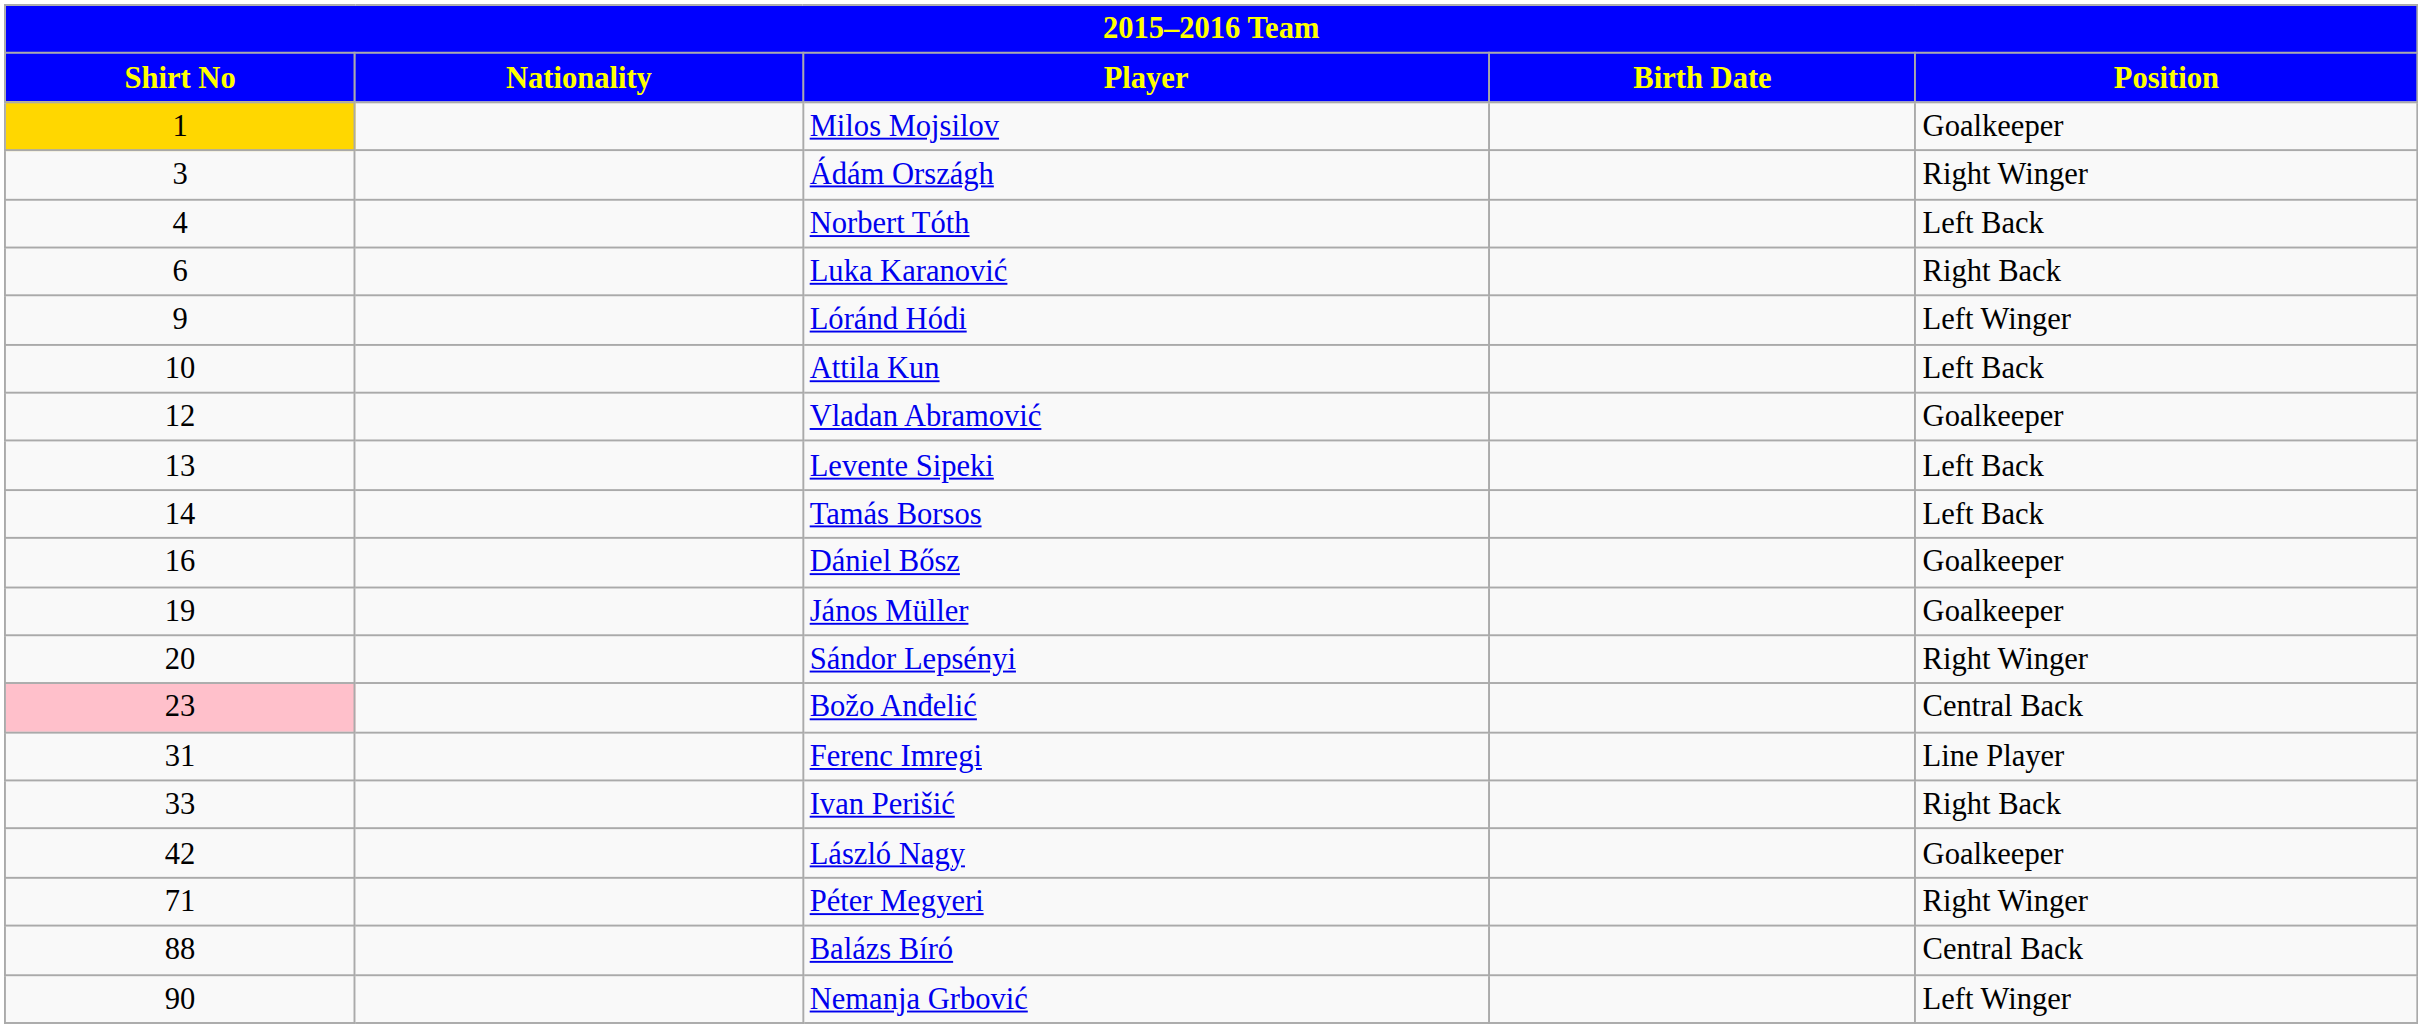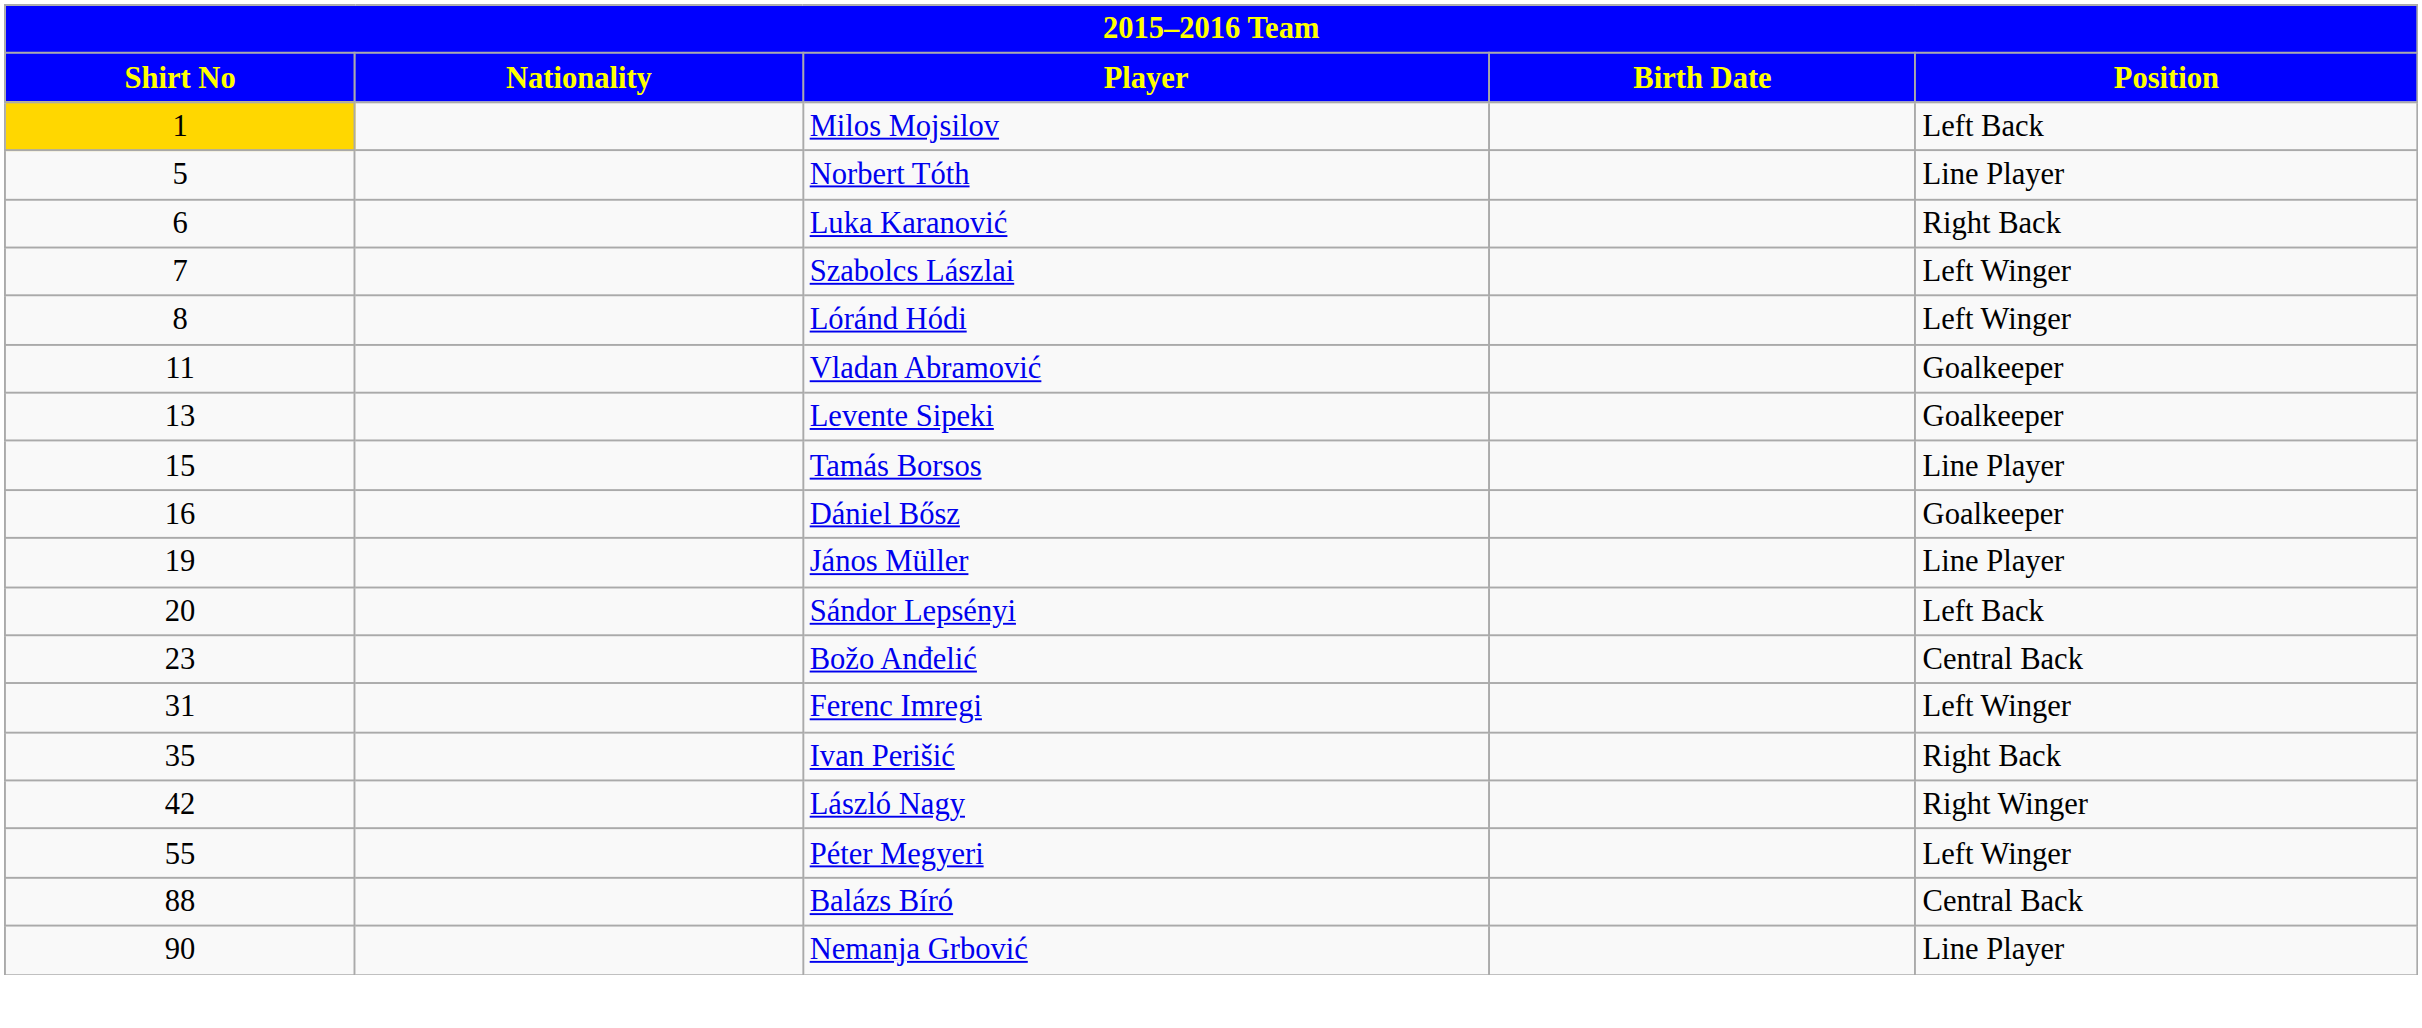Milos Mojsilov | Position: Goalkeeper -> Left Back
- row: 3 | Ádám Országh | Right Winger
Norbert Tóth | Shirt No: 4 -> 5
Norbert Tóth | Position: Left Back -> Line Player
+ row: 7 | Szabolcs Lászlai | Left Winger
Lóránd Hódi | Shirt No: 9 -> 8
- row: 10 | Attila Kun | Left Back
Vladan Abramović | Shirt No: 12 -> 11
Levente Sipeki | Position: Left Back -> Goalkeeper
Tamás Borsos | Shirt No: 14 -> 15
Tamás Borsos | Position: Left Back -> Line Player
János Müller | Position: Goalkeeper -> Line Player
Sándor Lepsényi | Position: Right Winger -> Left Back
Božo Anđelić | Shirt No: pink background -> no background
Ferenc Imregi | Position: Line Player -> Left Winger
Ivan Perišić | Shirt No: 33 -> 35
László Nagy | Position: Goalkeeper -> Right Winger
Péter Megyeri | Shirt No: 71 -> 55
Péter Megyeri | Position: Right Winger -> Left Winger
Nemanja Grbović | Position: Left Winger -> Line Player
